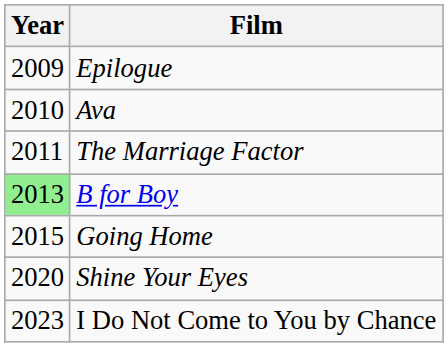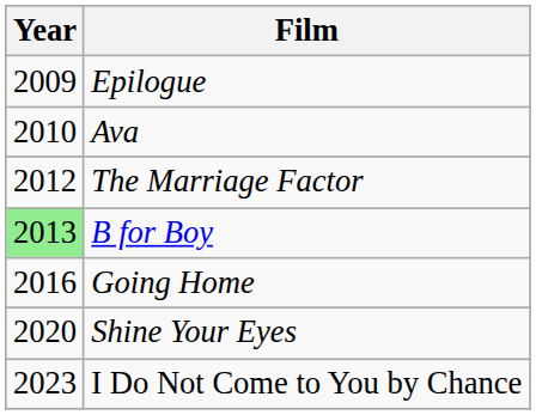The Marriage Factor | Year: 2011 -> 2012
Going Home | Year: 2015 -> 2016
